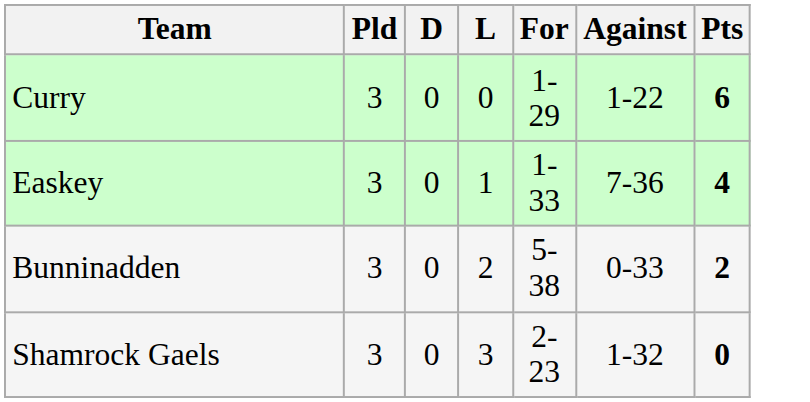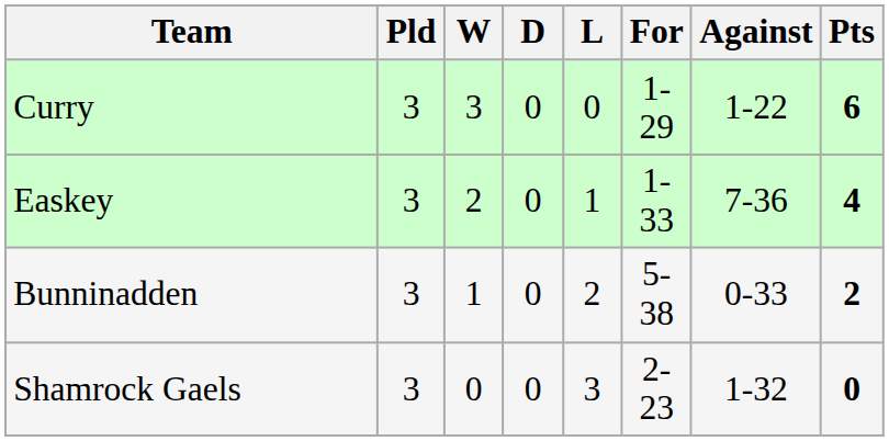+ column: W | 3 | 2 | 1 | 0
